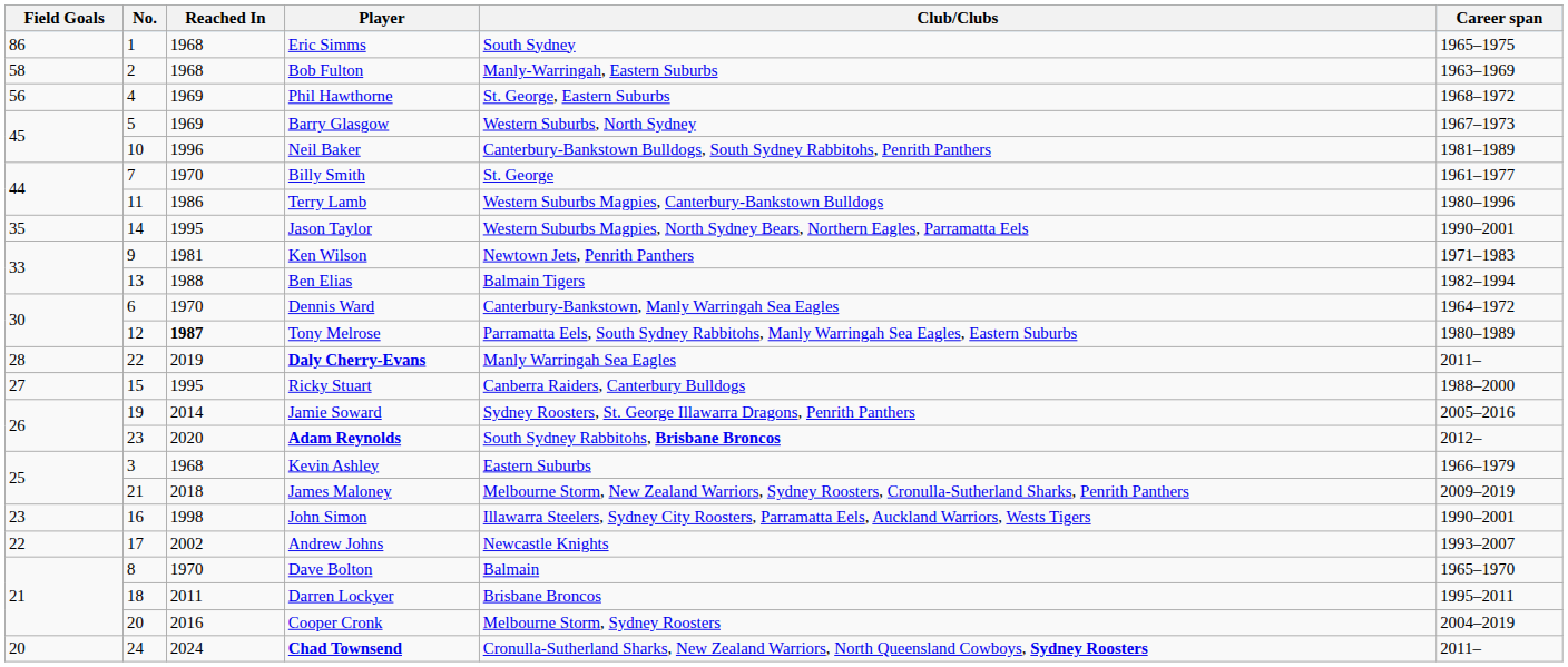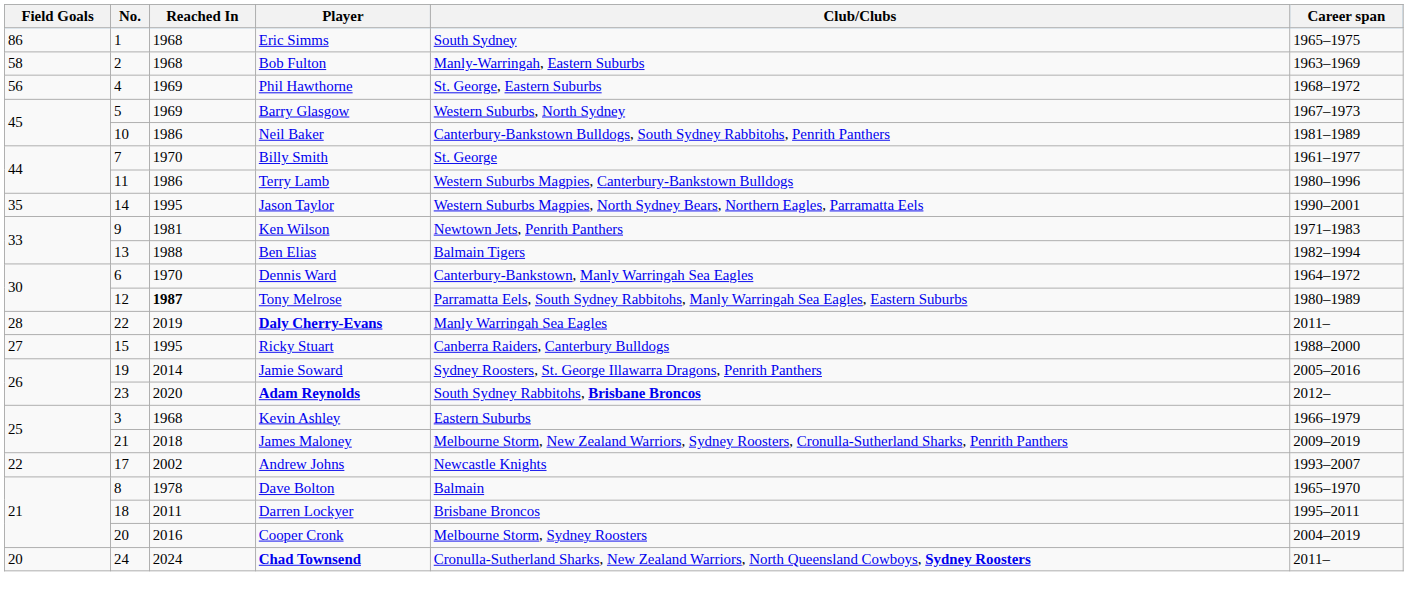Neil Baker | Reached In: 1996 -> 1986
- row: 23 | 16 | 1998 | John Simon | Illawarra Steelers, Sydney City Roosters, Parramatta Eels, Auckland Warriors, Wests Tigers | 1990–2001
Dave Bolton | Reached In: 1970 -> 1978
